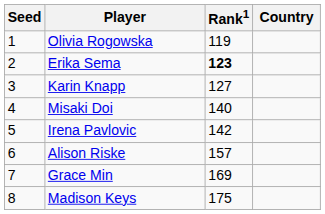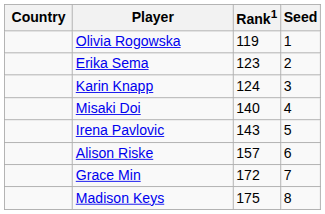columns swapped: Country <-> Seed
Erika Sema | Rank1: bold -> normal
Karin Knapp | Rank1: 127 -> 124
Irena Pavlovic | Rank1: 142 -> 143
Grace Min | Rank1: 169 -> 172
